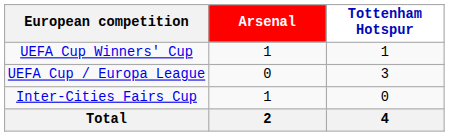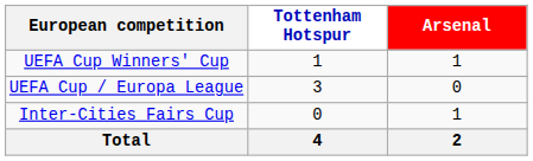columns swapped: Arsenal <-> Tottenham Hotspur
